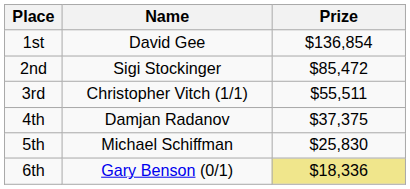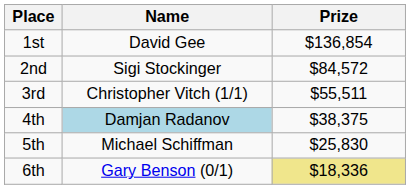2nd | Prize: $85,472 -> $84,572
4th | Name: no background -> lightblue background
4th | Prize: $37,375 -> $38,375
